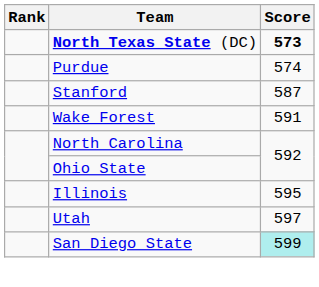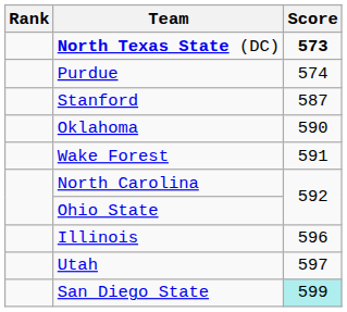+ row: Oklahoma | 590
Illinois | Score: 595 -> 596
